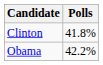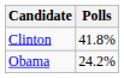Obama | Polls: 42.2% -> 24.2%
